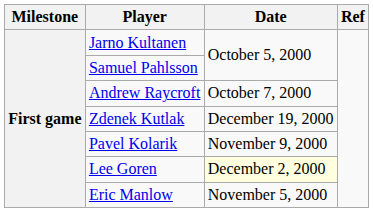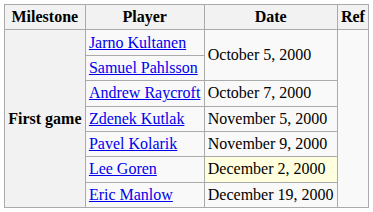Zdenek Kutlak | Date: December 19, 2000 -> November 5, 2000
Eric Manlow | Date: November 5, 2000 -> December 19, 2000
